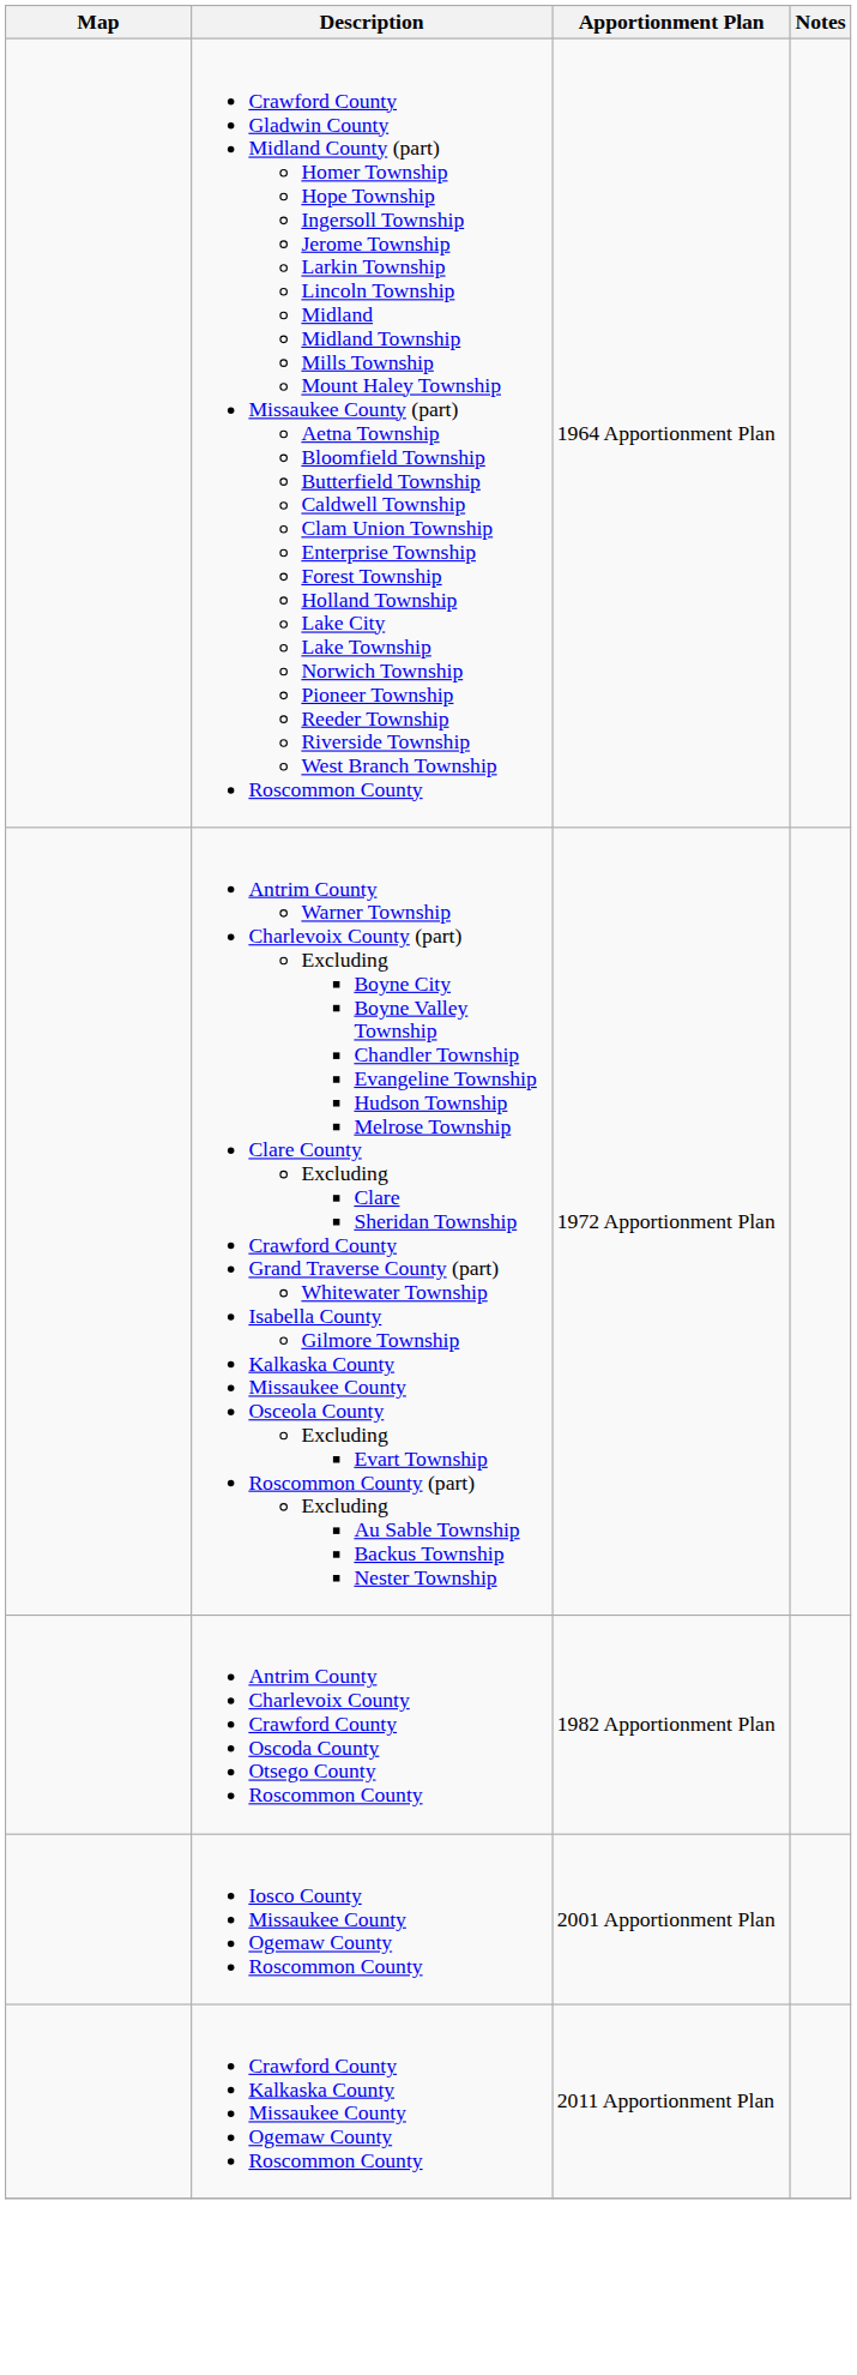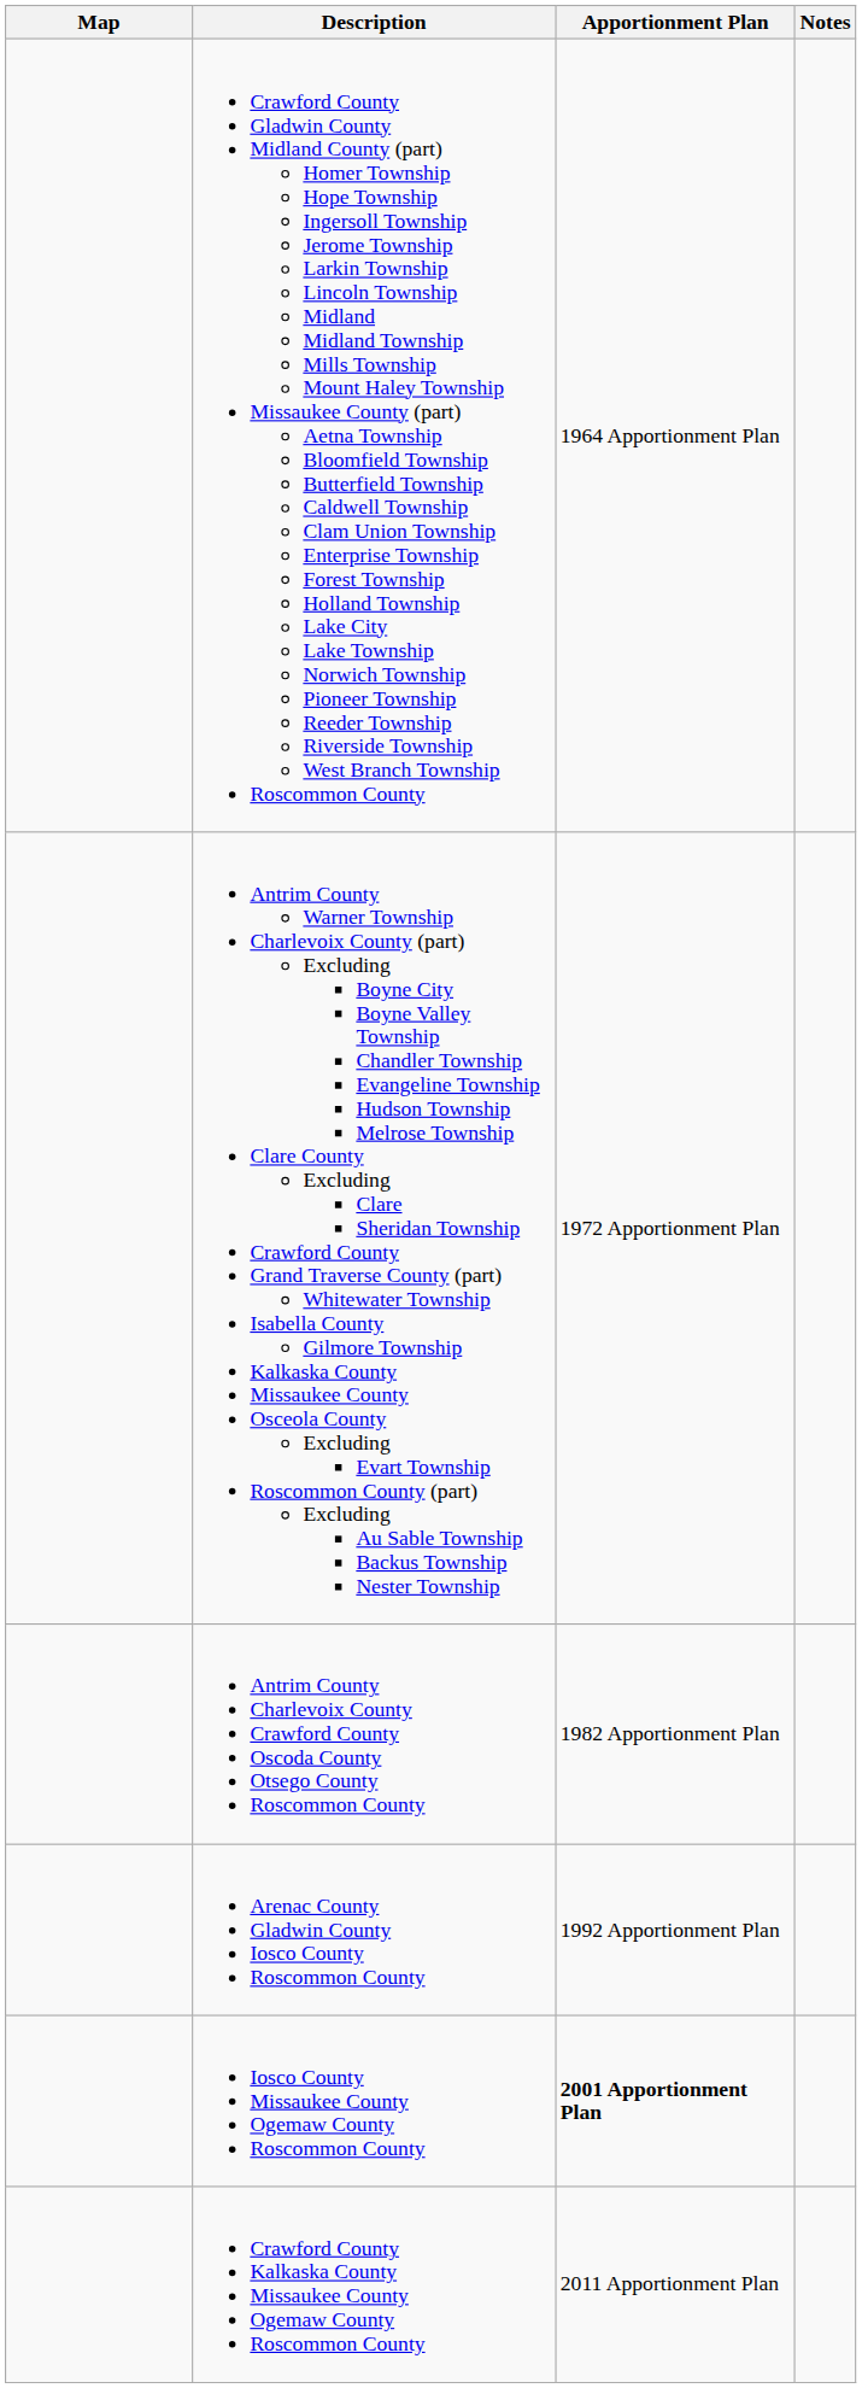+ row: Arenac County Gladwin County Iosco County Roscommon County | 1992 Apportionment Plan
Iosco County Missaukee County Ogemaw County Roscommon County | Apportionment Plan: normal -> bold
